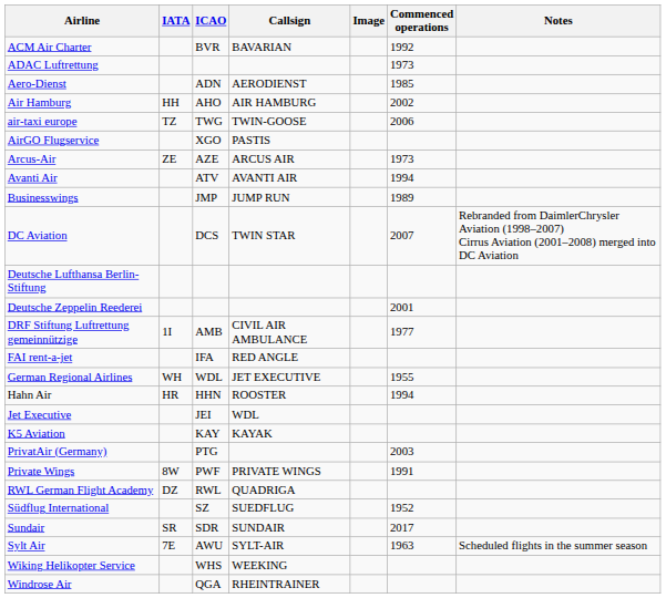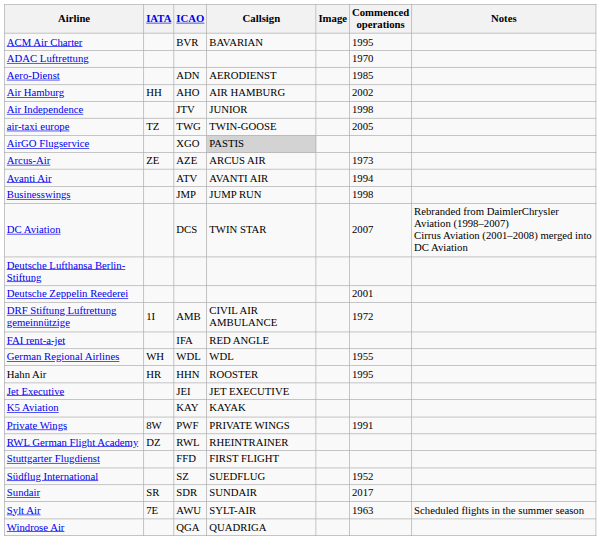ACM Air Charter | Commenced operations: 1992 -> 1995
ADAC Luftrettung | Commenced operations: 1973 -> 1970
+ row: Air Independence | JTV | JUNIOR | 1998
air-taxi europe | Commenced operations: 2006 -> 2005
AirGO Flugservice | Callsign: no background -> lightgrey background
Businesswings | Commenced operations: 1989 -> 1998
DRF Stiftung Luftrettung gemeinnützige | Commenced operations: 1977 -> 1972
German Regional Airlines | Callsign: JET EXECUTIVE -> WDL
Hahn Air | Commenced operations: 1994 -> 1995
Jet Executive | Callsign: WDL -> JET EXECUTIVE
- row: PrivatAir (Germany) | PTG | 2003
RWL German Flight Academy | Callsign: QUADRIGA -> RHEINTRAINER
+ row: Stuttgarter Flugdienst | FFD | FIRST FLIGHT
- row: Wiking Helikopter Service | WHS | WEEKING
Windrose Air | Callsign: RHEINTRAINER -> QUADRIGA
